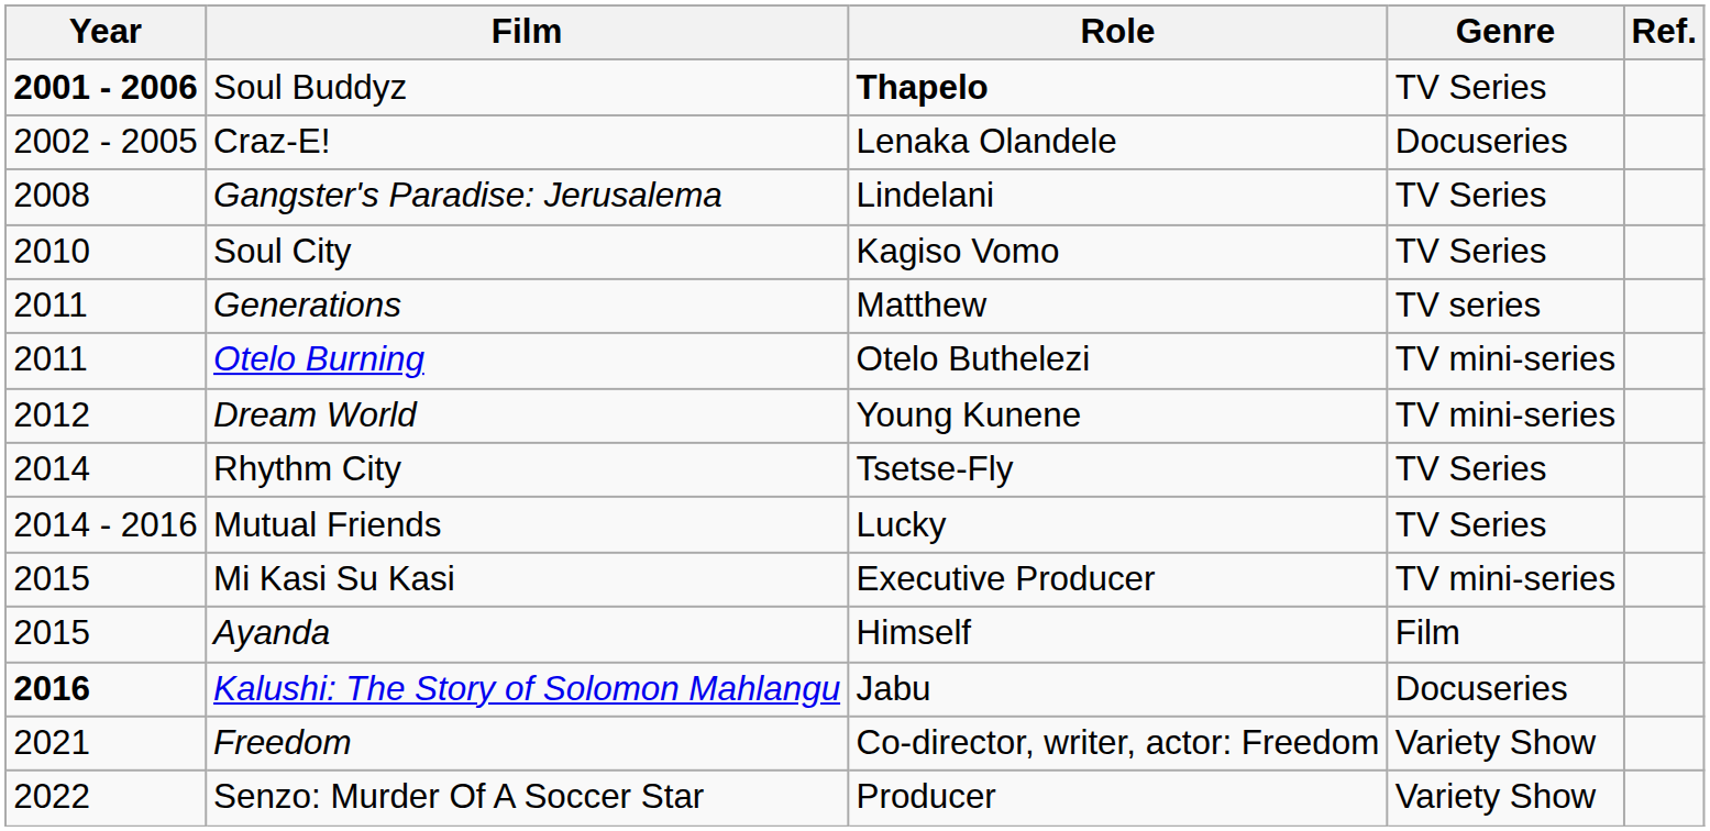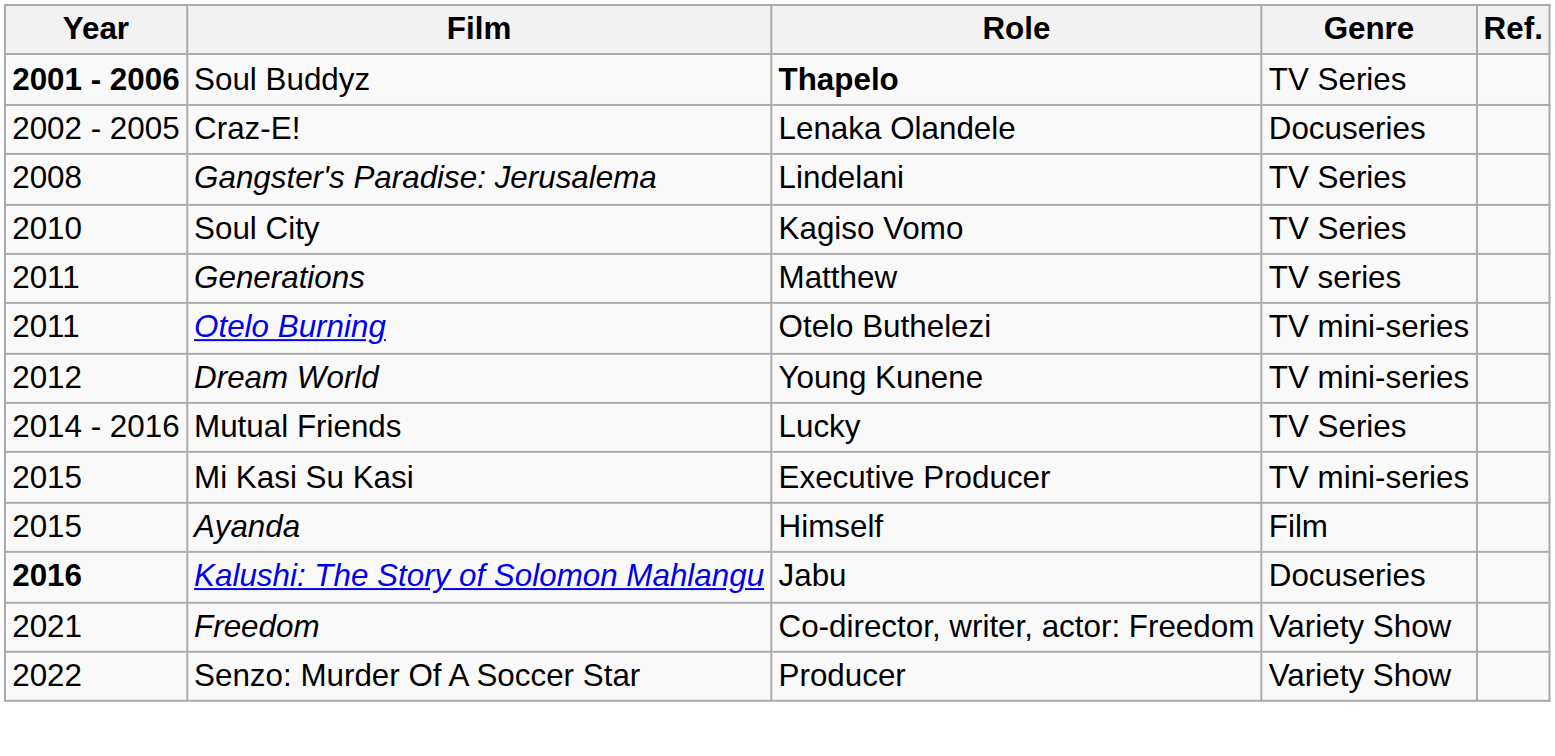- row: 2014 | Rhythm City | Tsetse-Fly | TV Series
